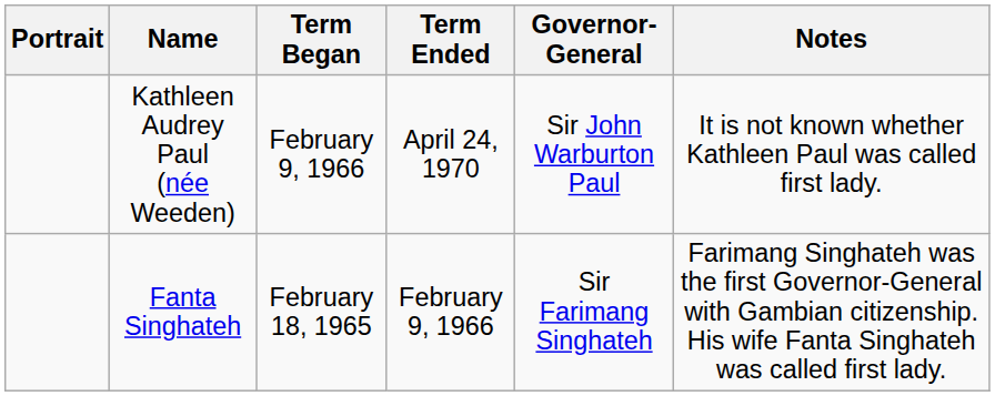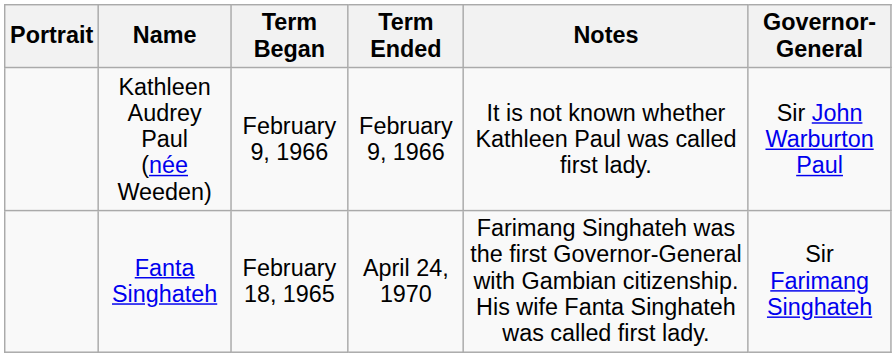columns swapped: Governor-General <-> Notes
Kathleen Audrey Paul (née Weeden) | Term Ended: April 24, 1970 -> February 9, 1966
Fanta Singhateh | Term Ended: February 9, 1966 -> April 24, 1970
